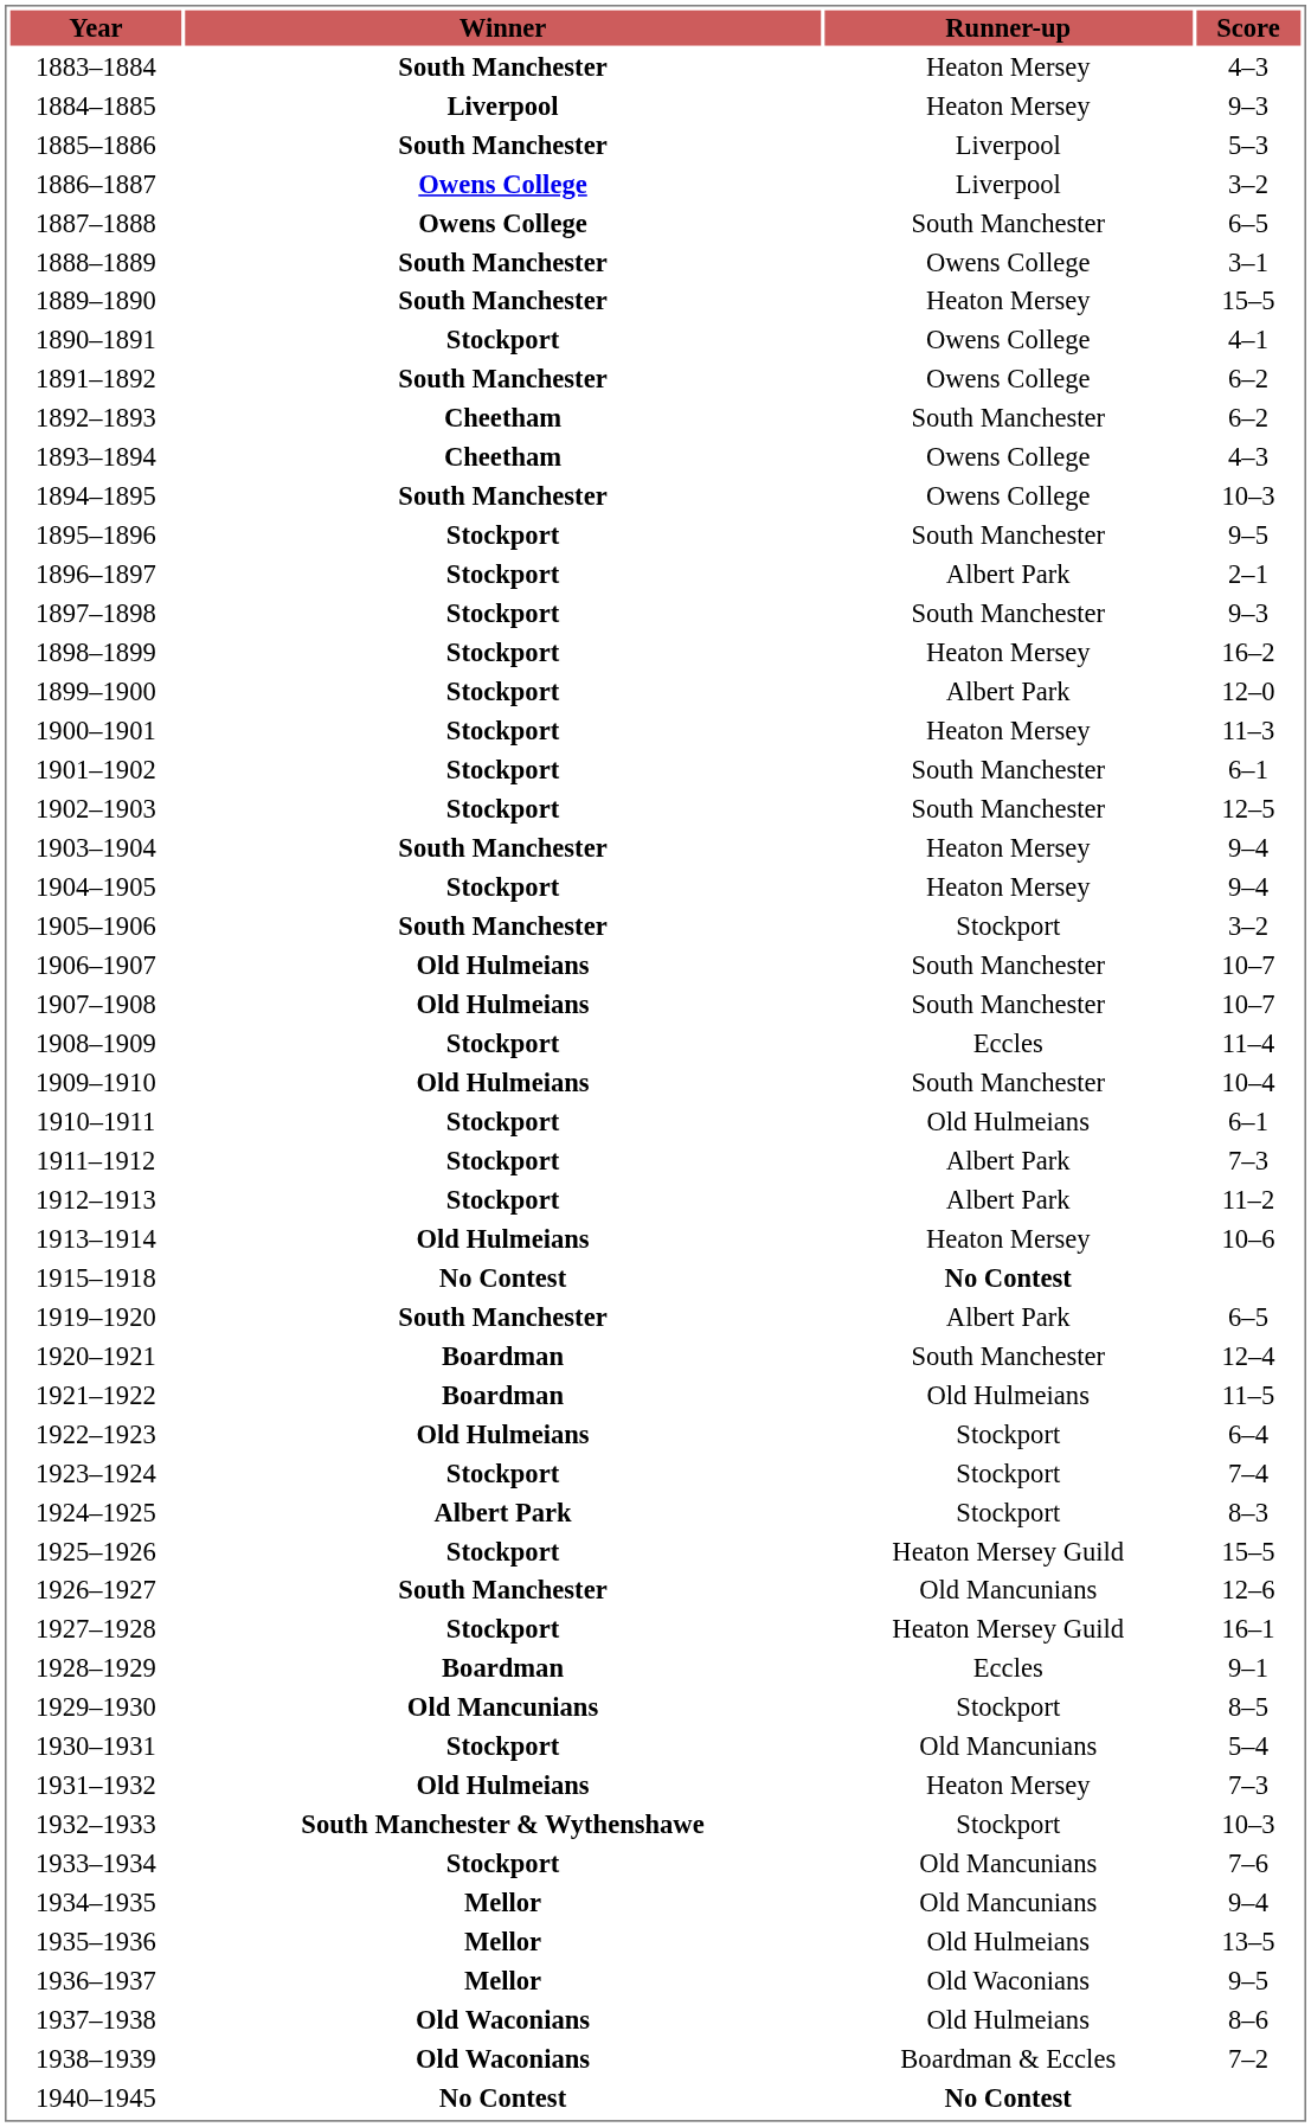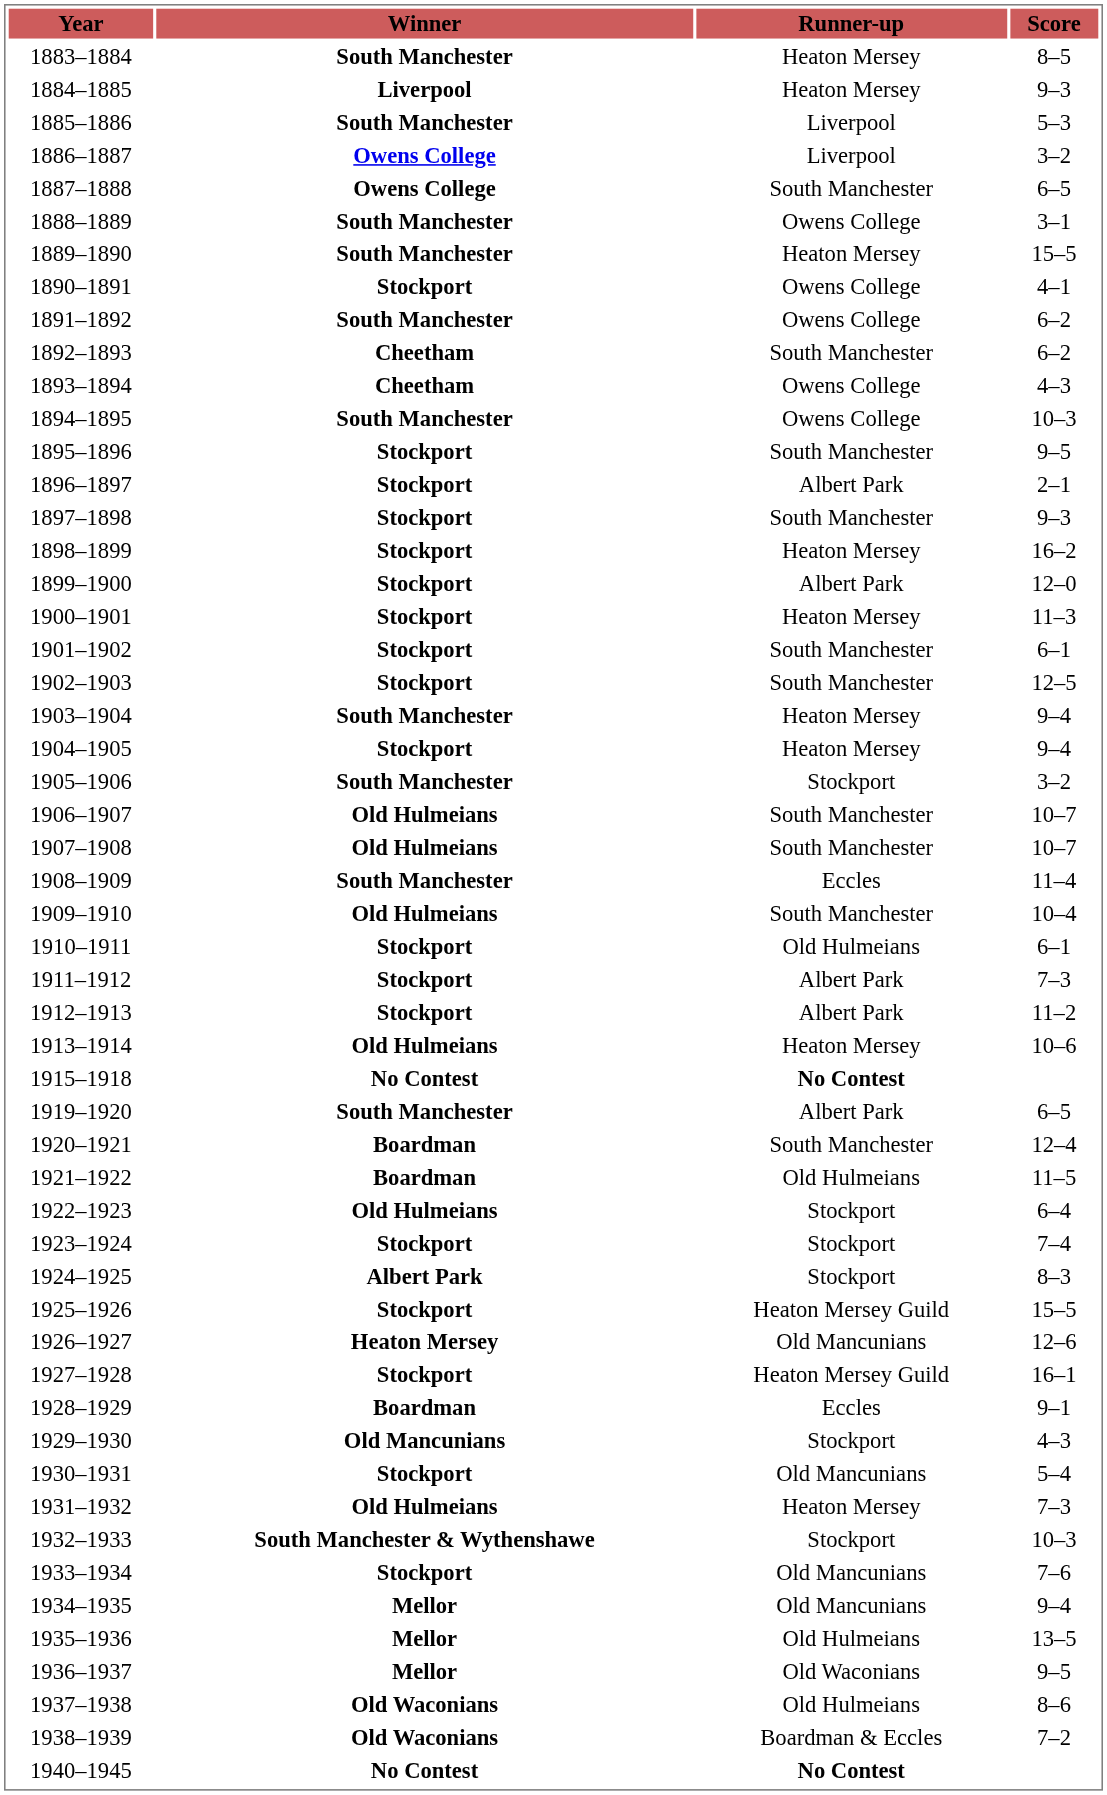1883–1884 | Score: 4–3 -> 8–5
1908–1909 | Winner: Stockport -> South Manchester
1926–1927 | Winner: South Manchester -> Heaton Mersey
1929–1930 | Score: 8–5 -> 4–3
